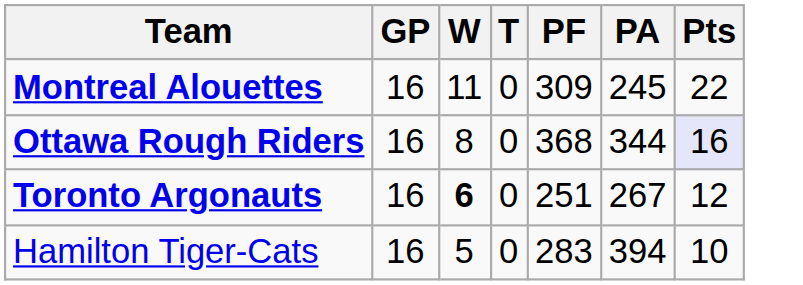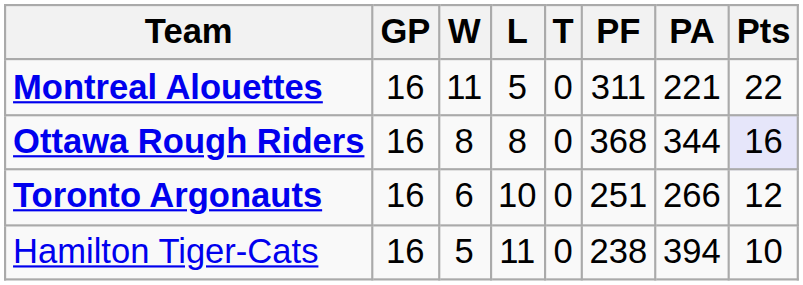+ column: L | 5 | 8 | 10 | 11
Montreal Alouettes | PF: 309 -> 311
Montreal Alouettes | PA: 245 -> 221
Toronto Argonauts | W: bold -> normal
Toronto Argonauts | PA: 267 -> 266
Hamilton Tiger-Cats | PF: 283 -> 238
